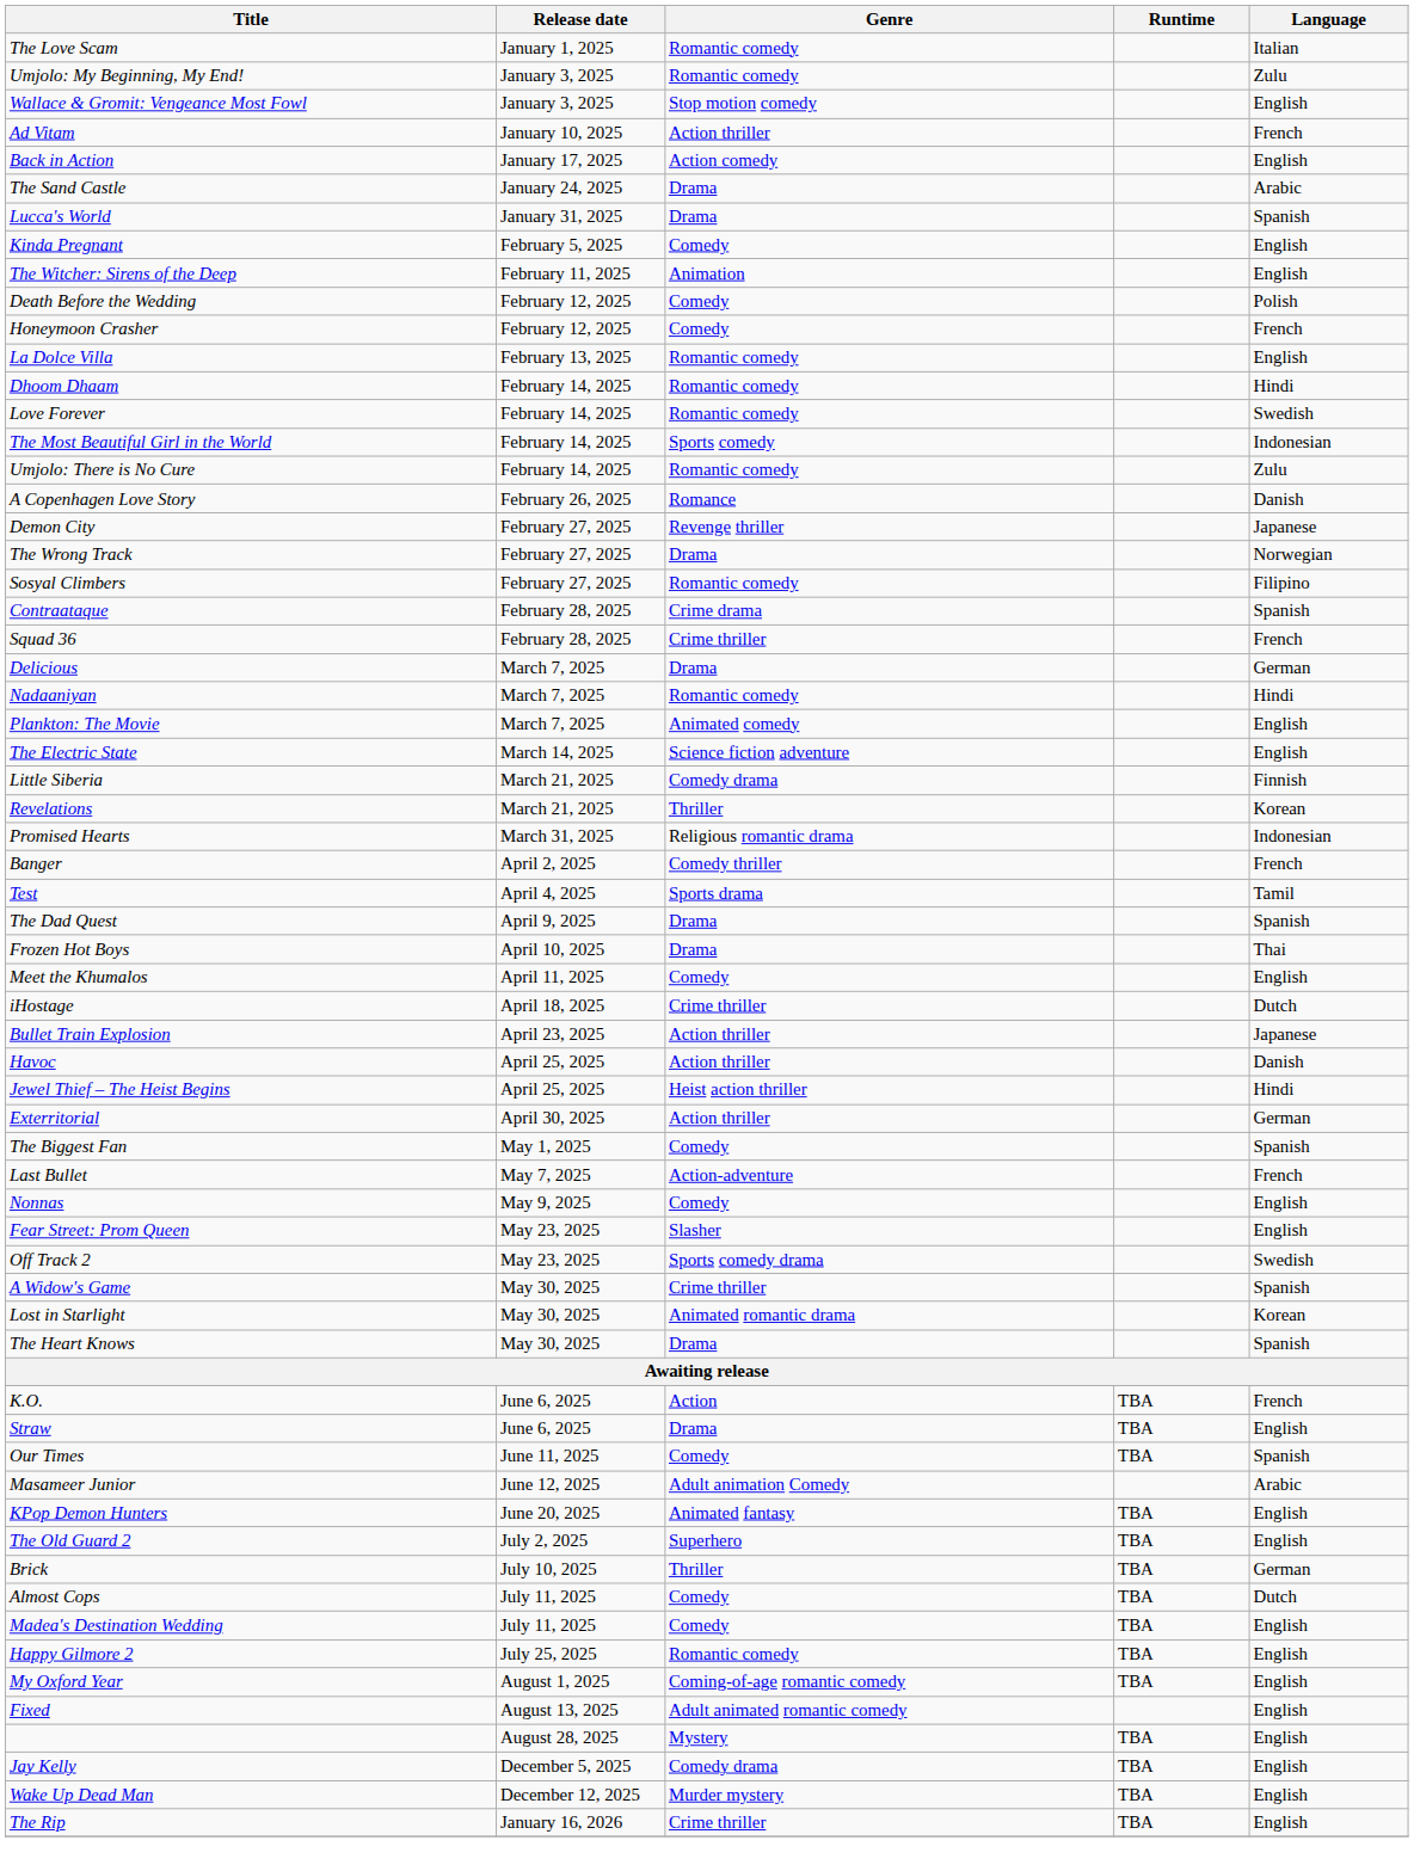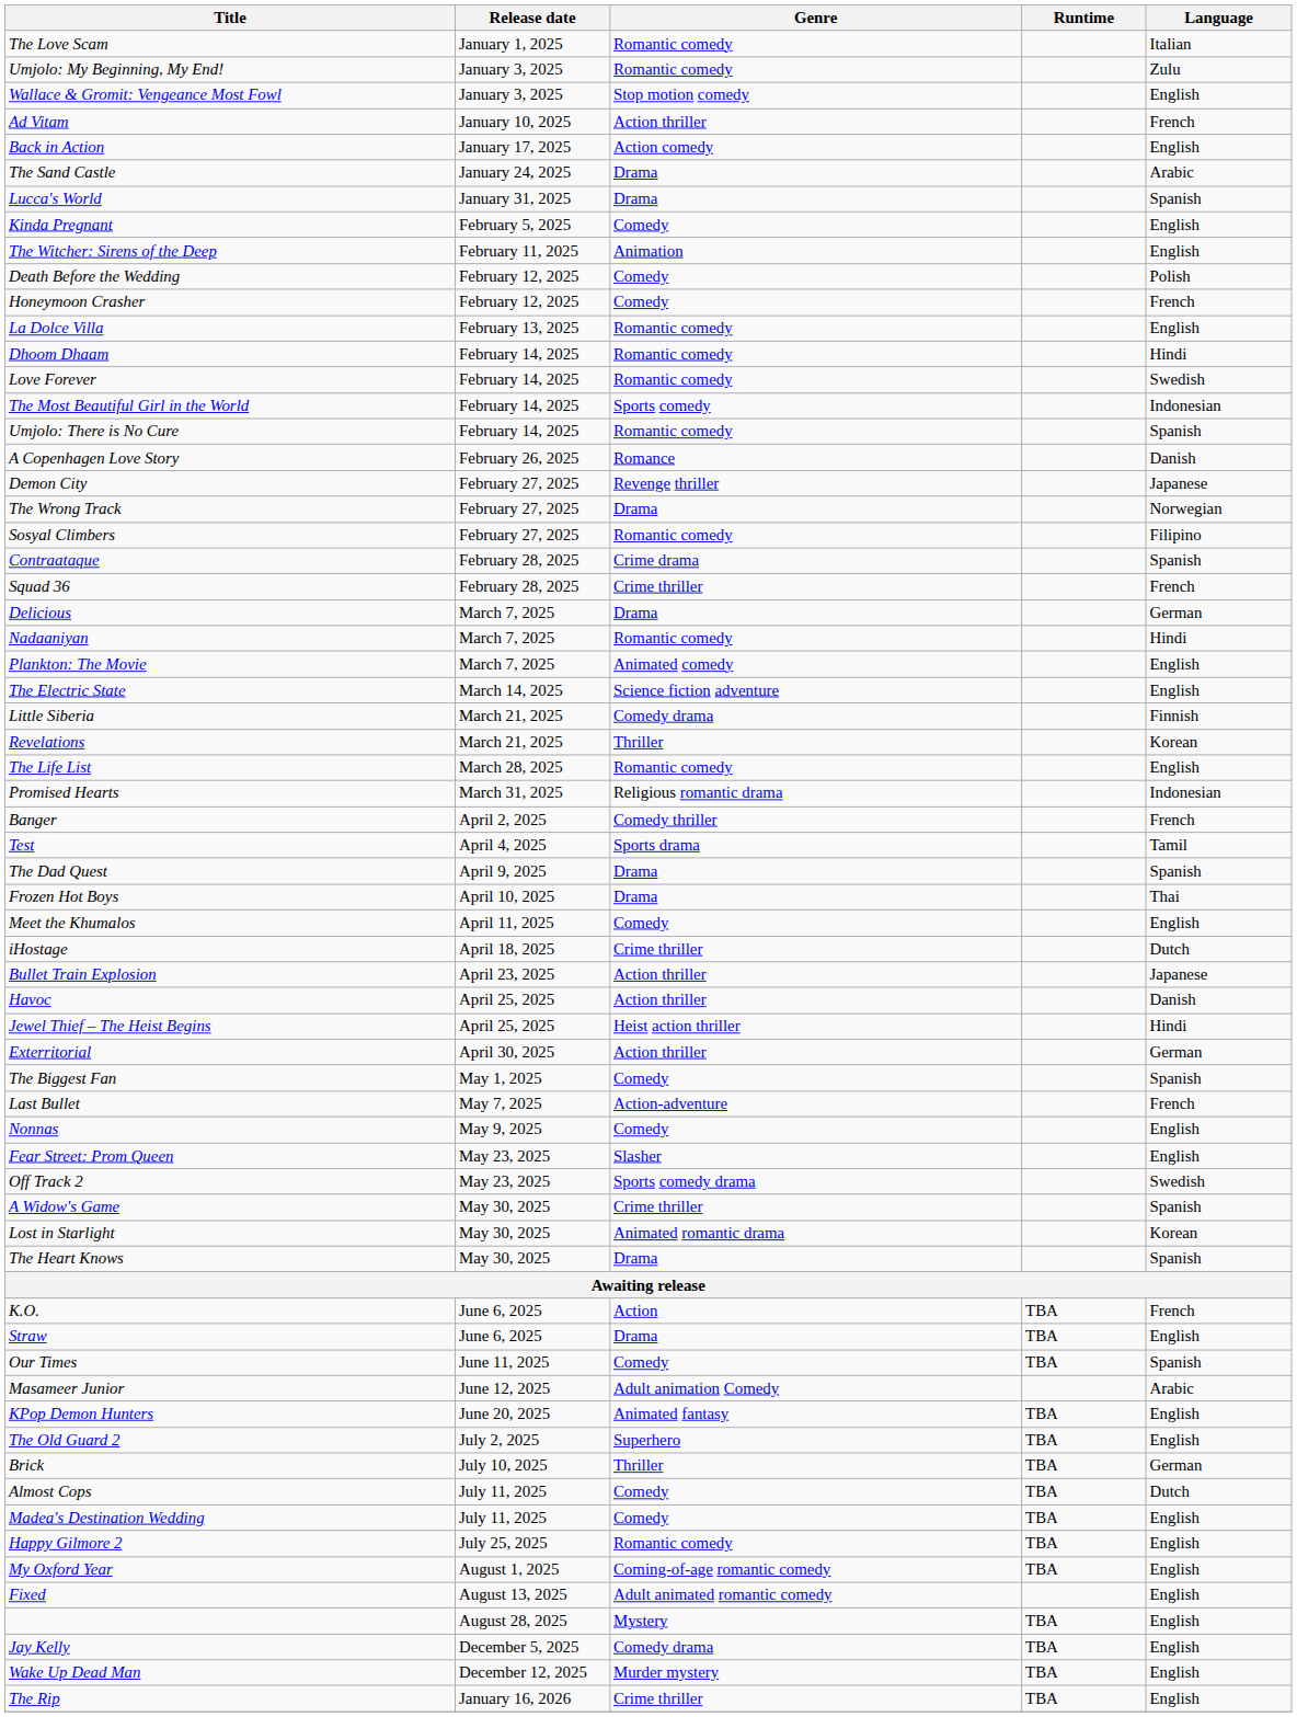Umjolo: There is No Cure | Language: Zulu -> Spanish
+ row: The Life List | March 28, 2025 | Romantic comedy | English
